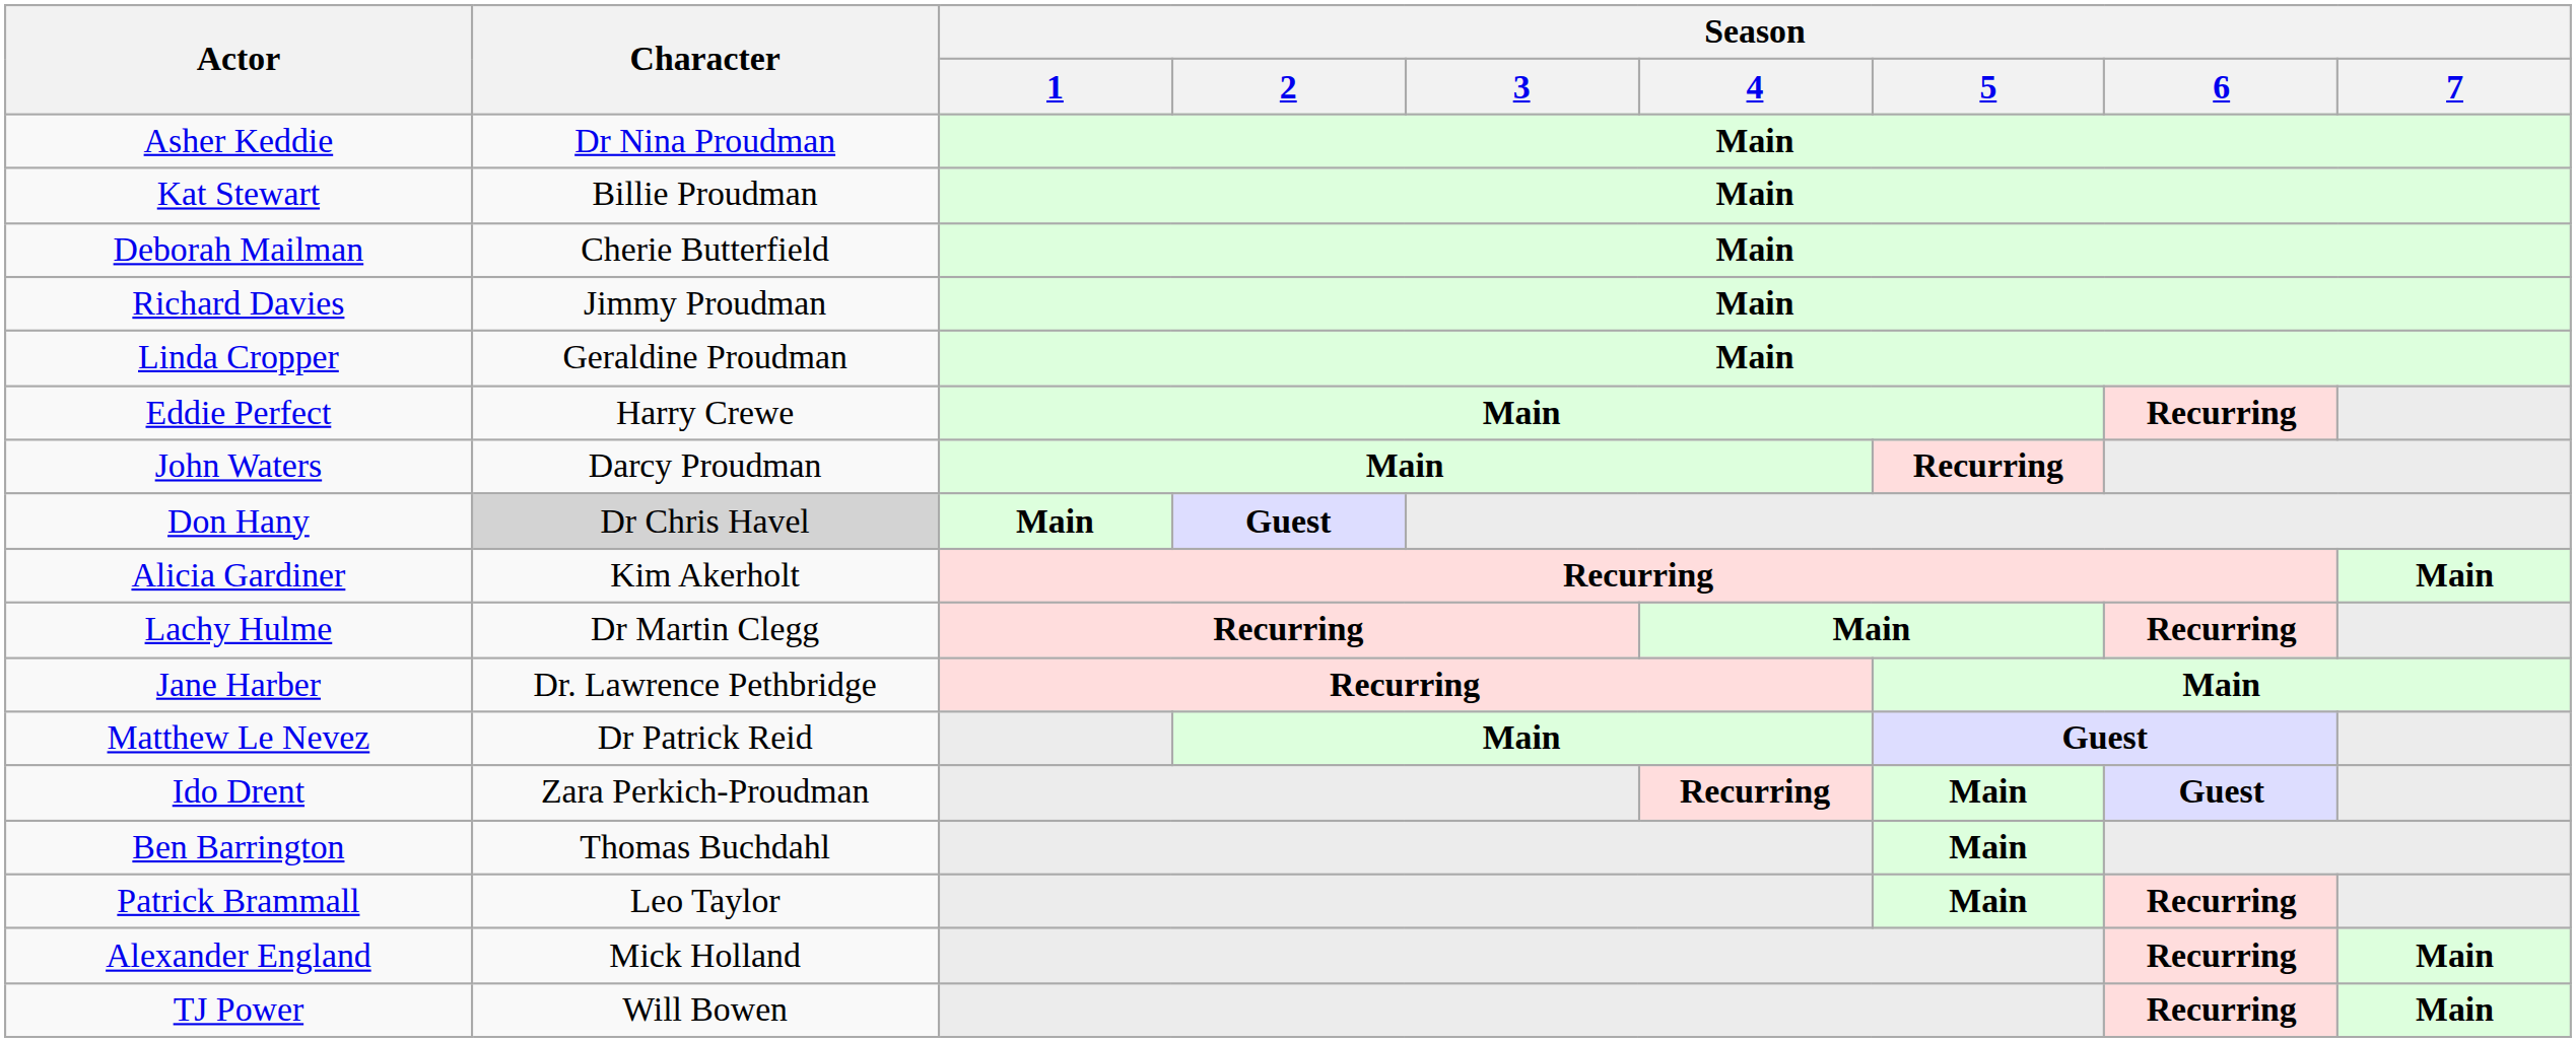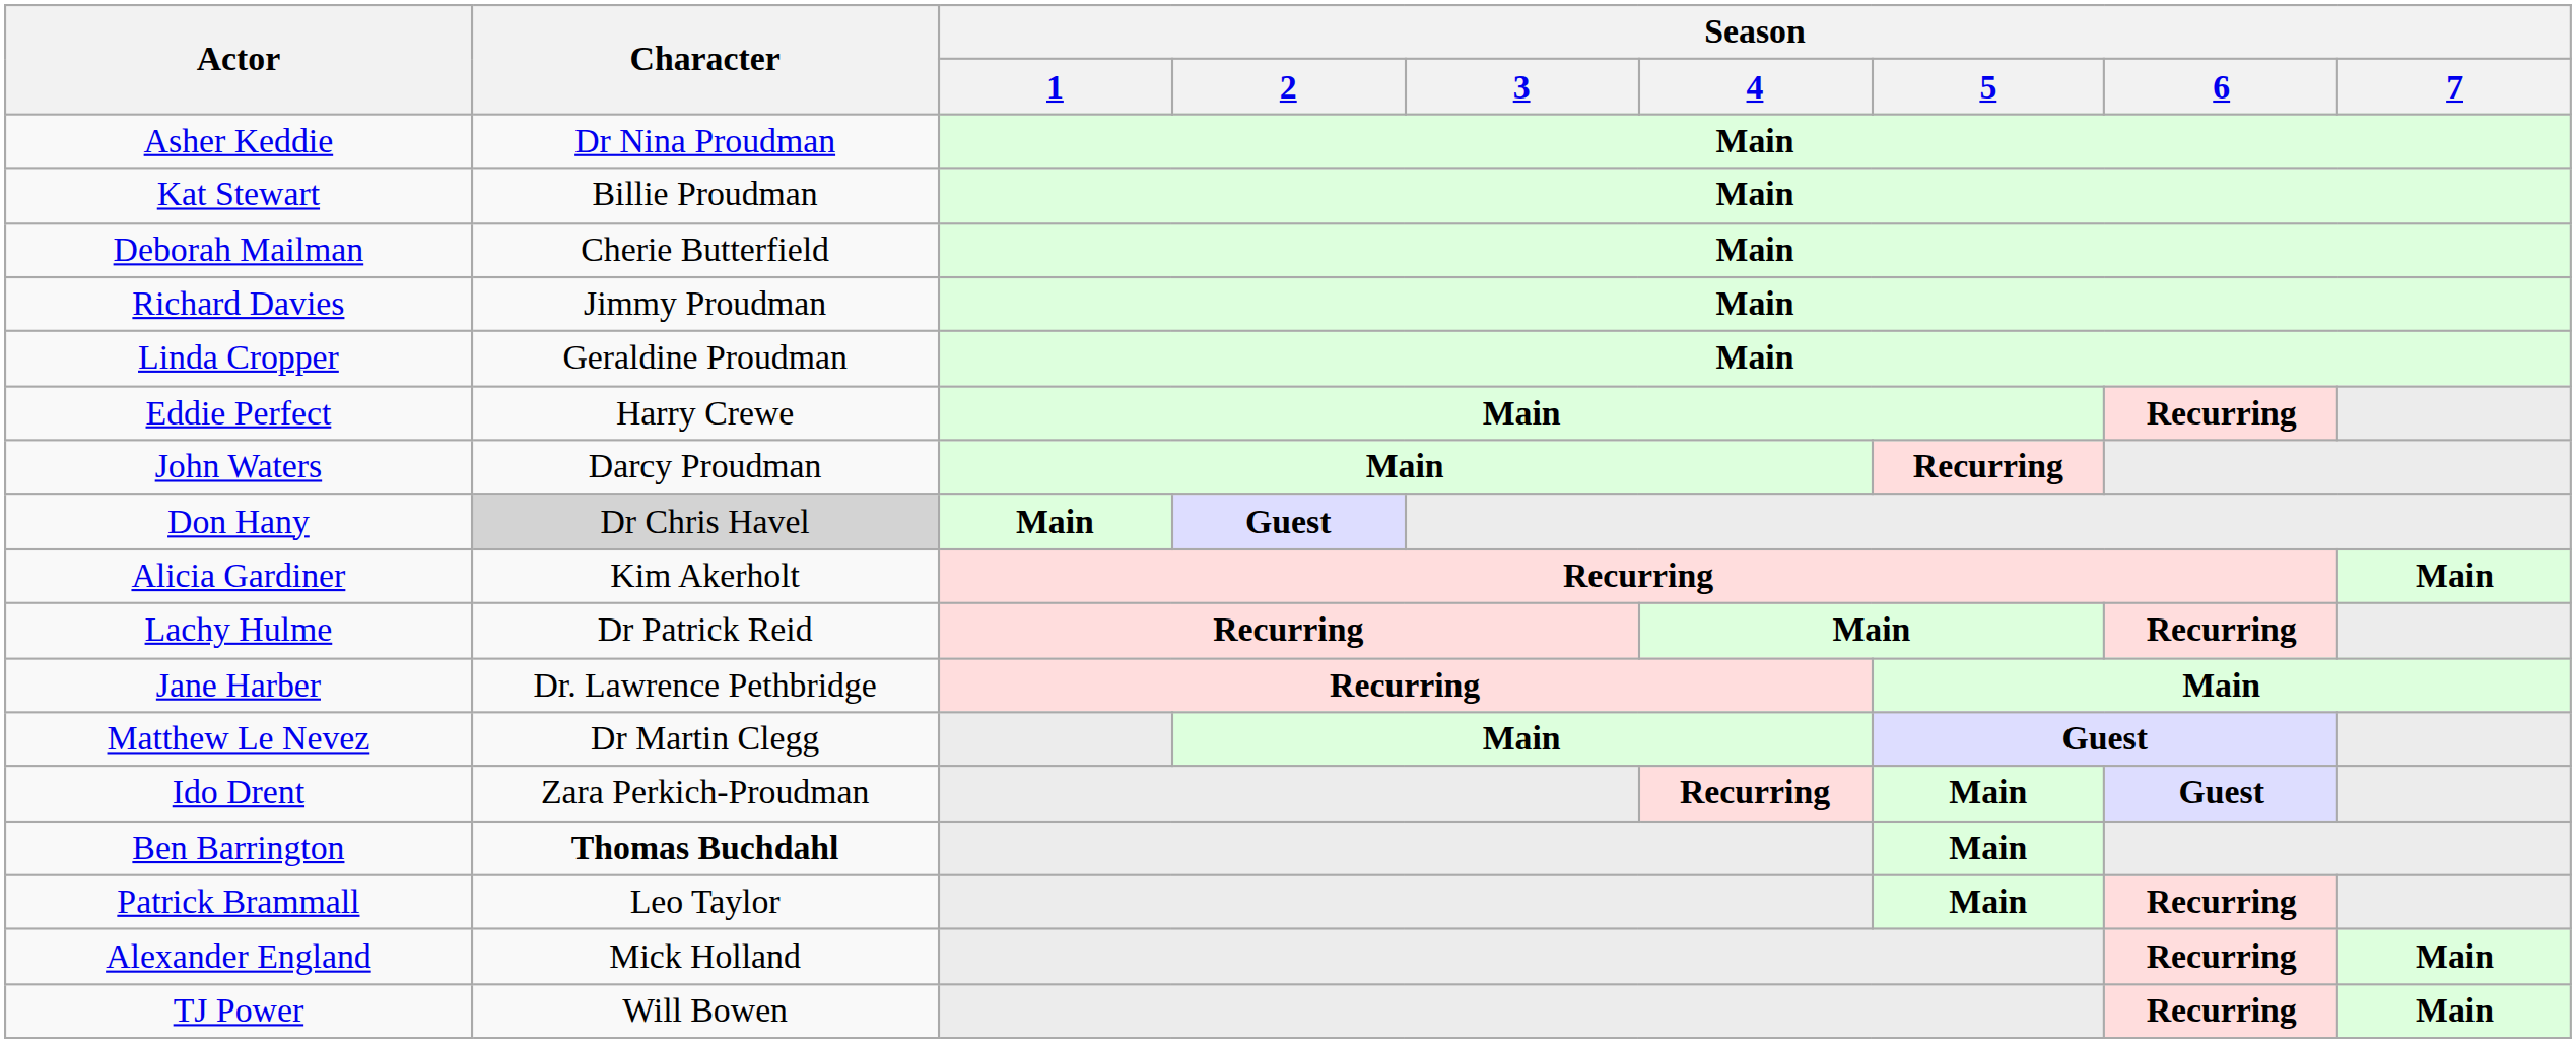Lachy Hulme | Character: Dr Martin Clegg -> Dr Patrick Reid
Matthew Le Nevez | Character: Dr Patrick Reid -> Dr Martin Clegg
Ben Barrington | Character: normal -> bold
